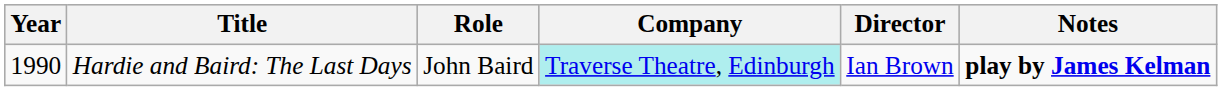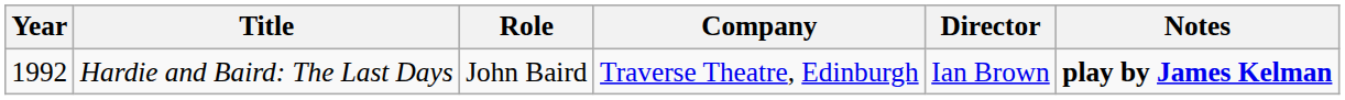Hardie and Baird: The Last Days | Year: 1990 -> 1992
Hardie and Baird: The Last Days | Company: paleturquoise background -> no background
